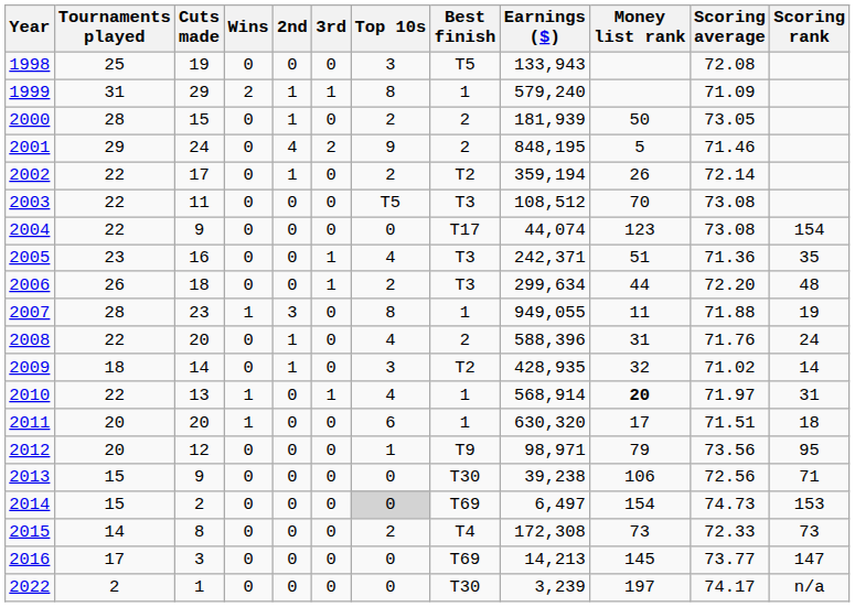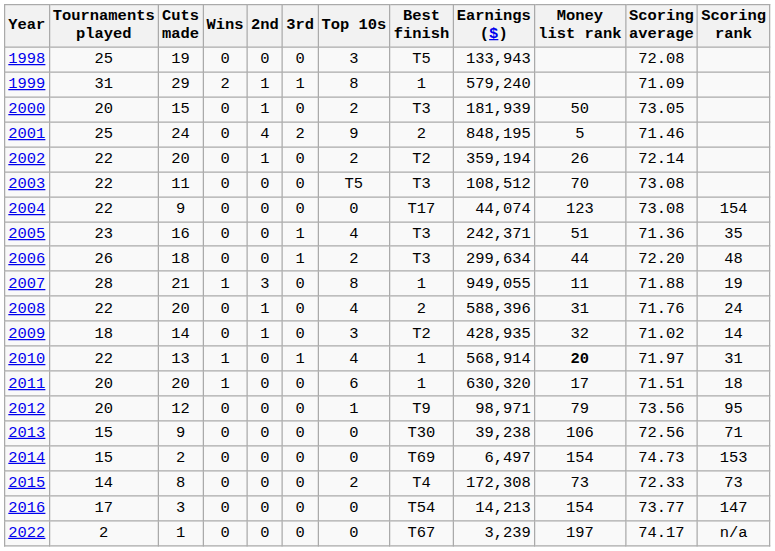2000 | Tournaments played: 28 -> 20
2000 | Best finish: 2 -> T3
2001 | Tournaments played: 29 -> 25
2002 | Cuts made: 17 -> 20
2007 | Cuts made: 23 -> 21
2014 | Top 10s: lightgrey background -> no background
2016 | Best finish: T69 -> T54
2016 | Money list rank: 145 -> 154
2022 | Best finish: T30 -> T67
